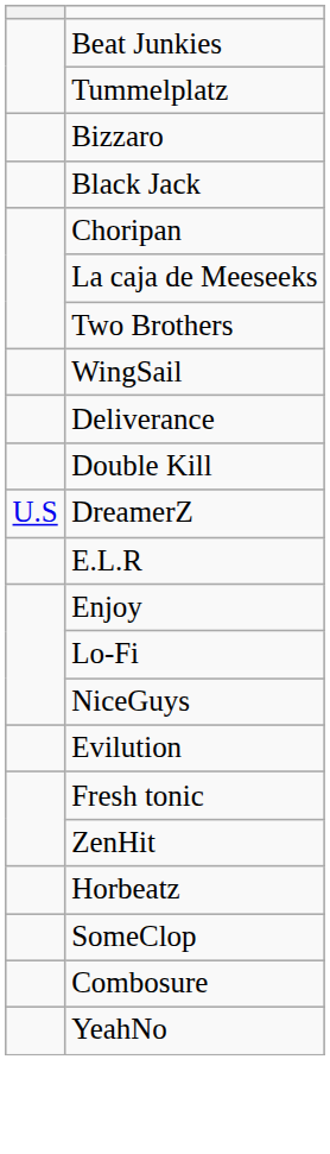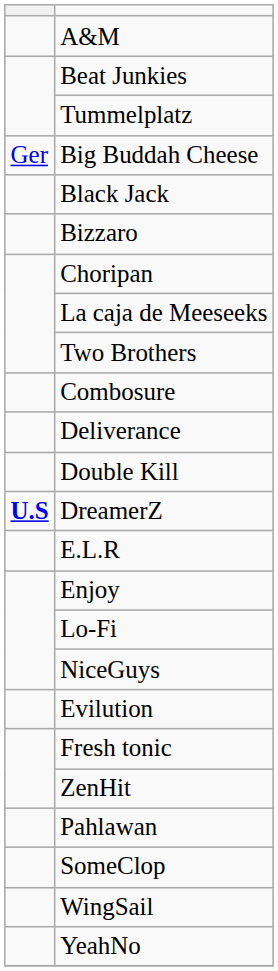+ row: A&M
+ row: Ger | Big Buddah Cheese
rows swapped: Bizzaro <-> Black Jack
rows swapped: Combosure <-> WingSail
DreamerZ | column 1: normal -> bold
- row: Horbeatz
+ row: Pahlawan
